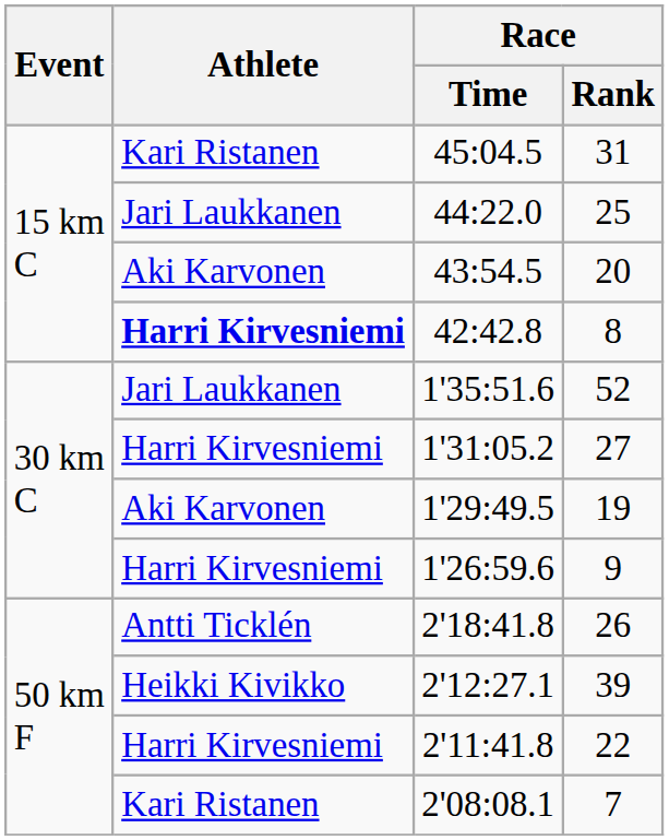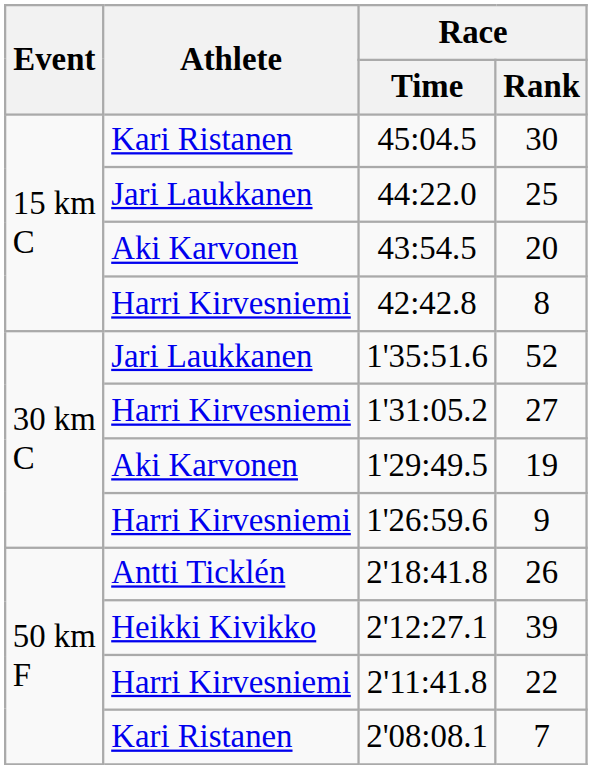45:04.5 | Race / Rank: 31 -> 30
42:42.8 | Athlete: bold -> normal
